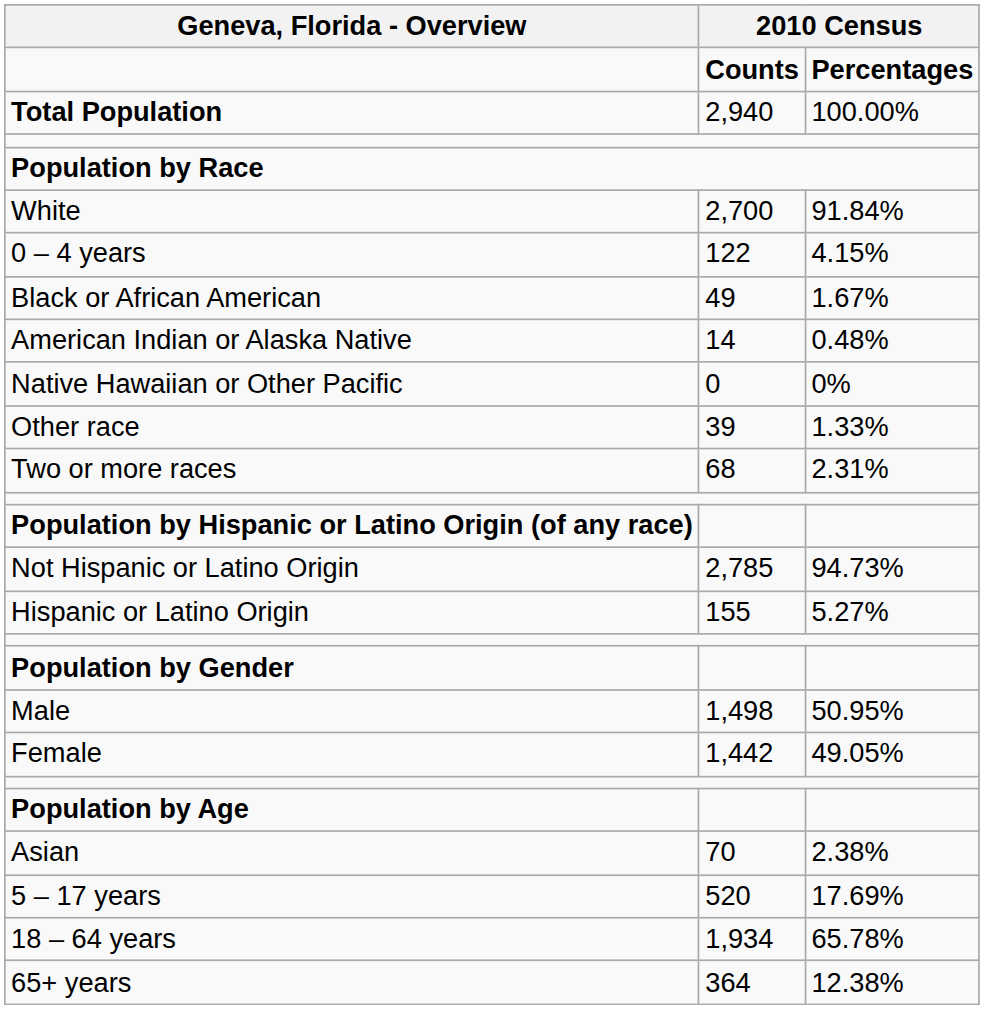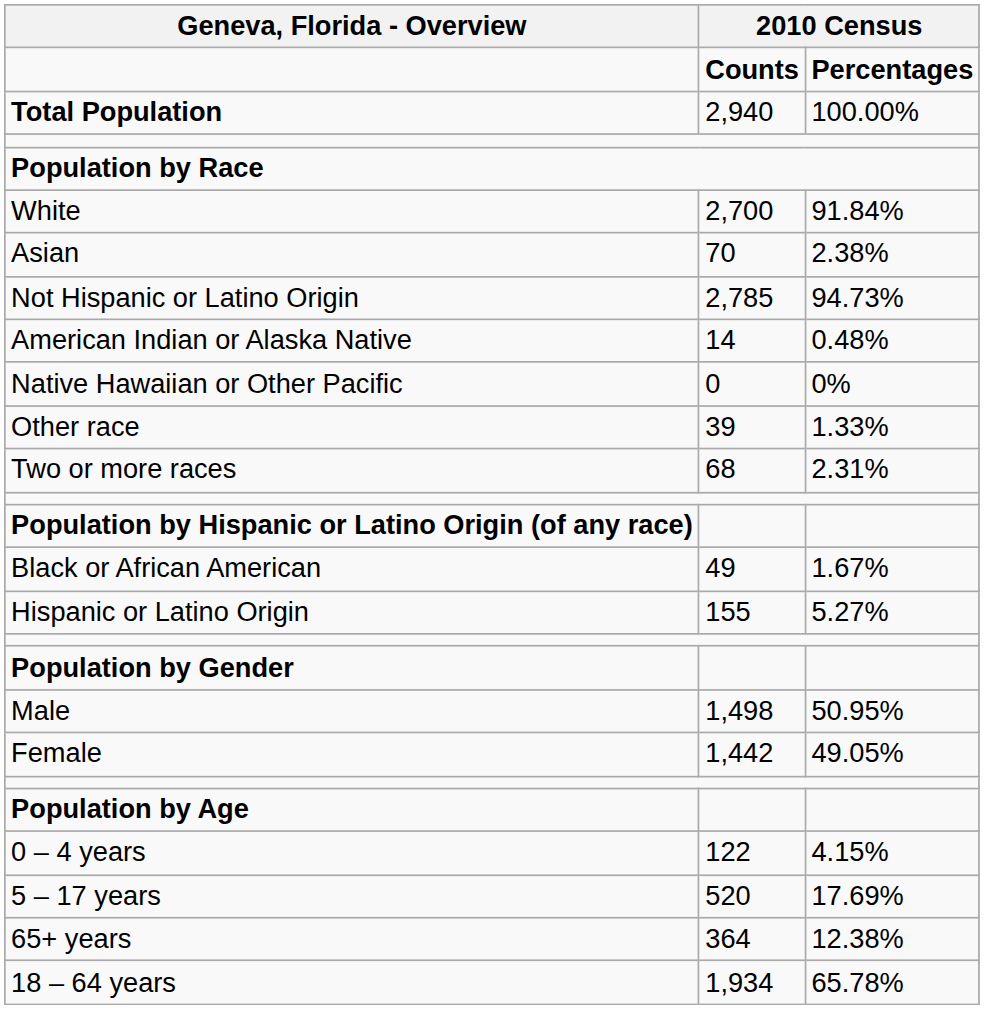rows swapped: Asian <-> 0 – 4 years
rows swapped: Black or African American <-> Not Hispanic or Latino Origin
rows swapped: 18 – 64 years <-> 65+ years
